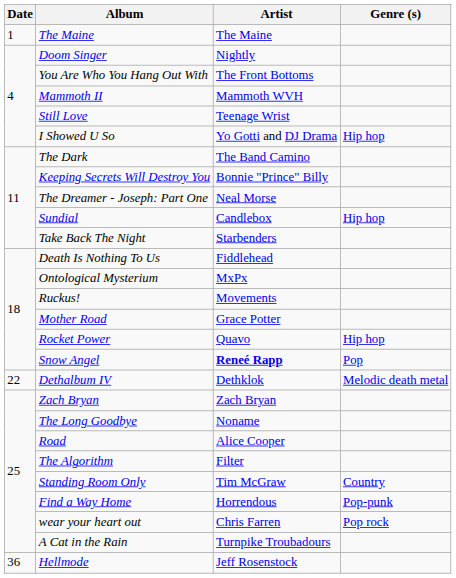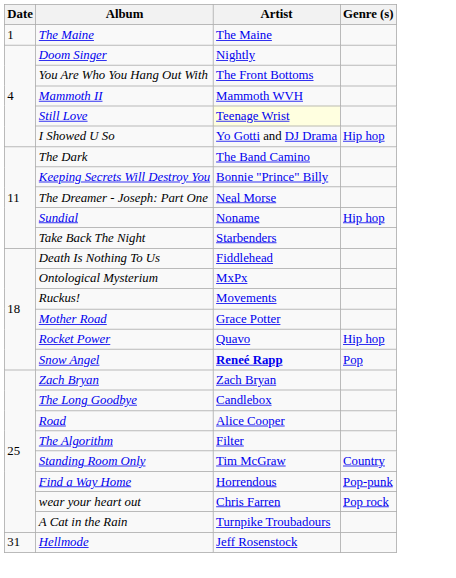Still Love | Artist: no background -> lightyellow background
Sundial | Artist: Candlebox -> Noname
- row: 22 | Dethalbum IV | Dethklok | Melodic death metal
The Long Goodbye | Artist: Noname -> Candlebox
Hellmode | Date: 36 -> 31
